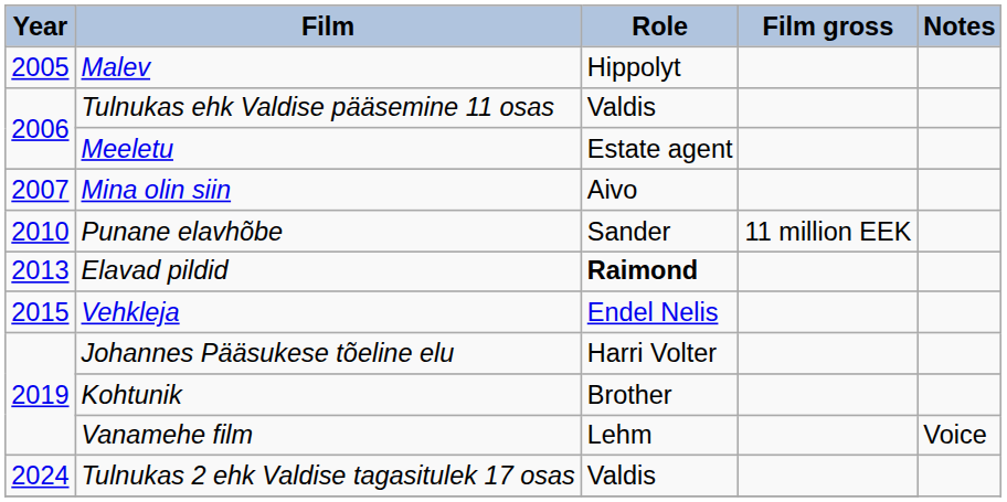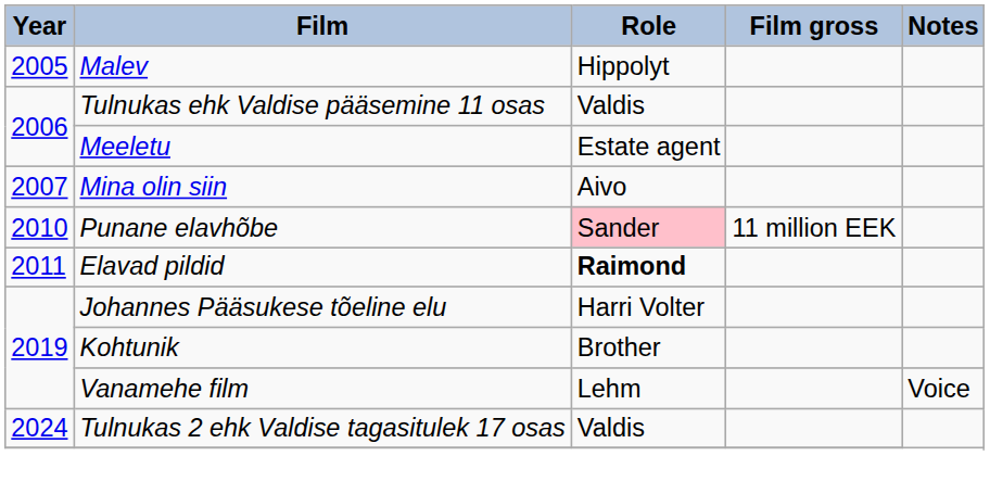Punane elavhõbe | Role: no background -> pink background
Elavad pildid | Year: 2013 -> 2011
- row: 2015 | Vehkleja | Endel Nelis
